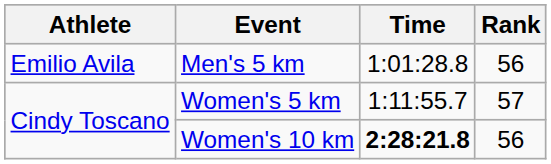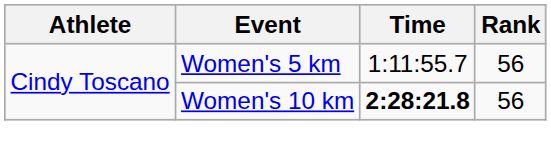- row: Emilio Avila | Men's 5 km | 1:01:28.8 | 56
Women's 5 km | Rank: 57 -> 56
